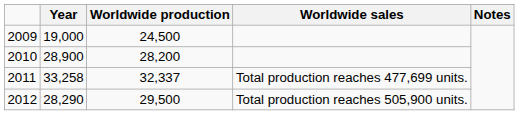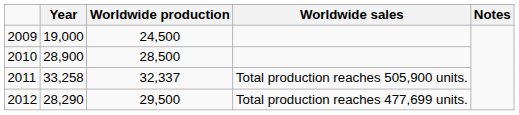2010 | Worldwide production: 28,200 -> 28,500
2011 | Worldwide sales: Total production reaches 477,699 units. -> Total production reaches 505,900 units.
2012 | Worldwide sales: Total production reaches 505,900 units. -> Total production reaches 477,699 units.
